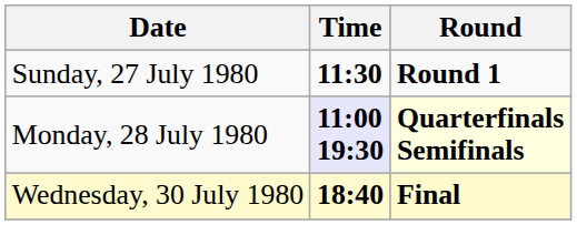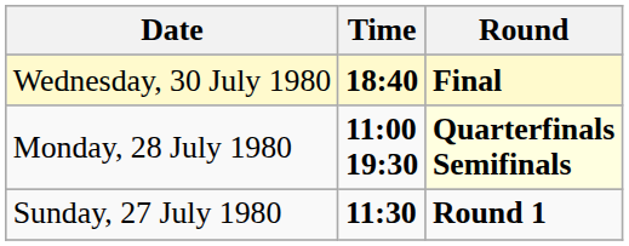rows swapped: Sunday, 27 July 1980 <-> Wednesday, 30 July 1980
Monday, 28 July 1980 | Time: lavender background -> no background
